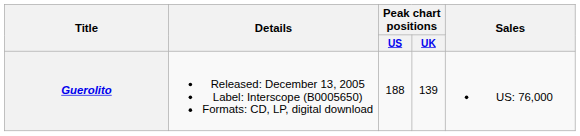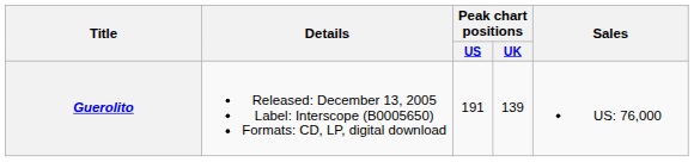Guerolito | Peak chart positions / US: 188 -> 191
